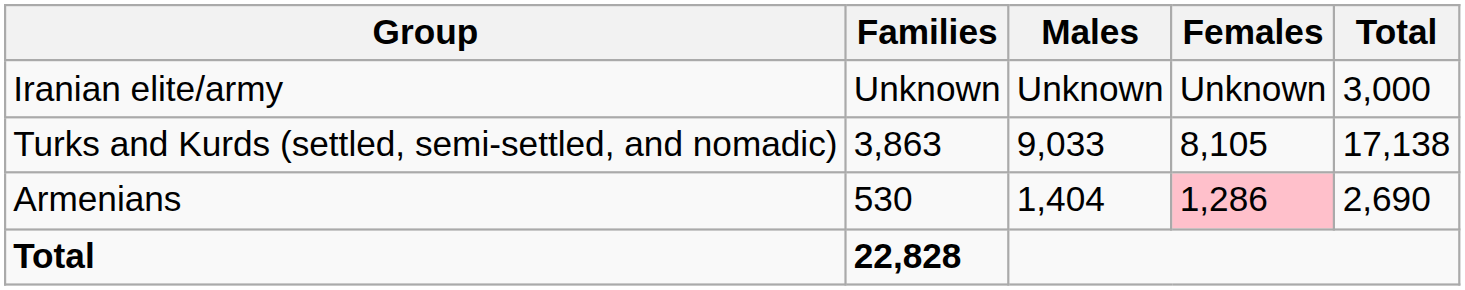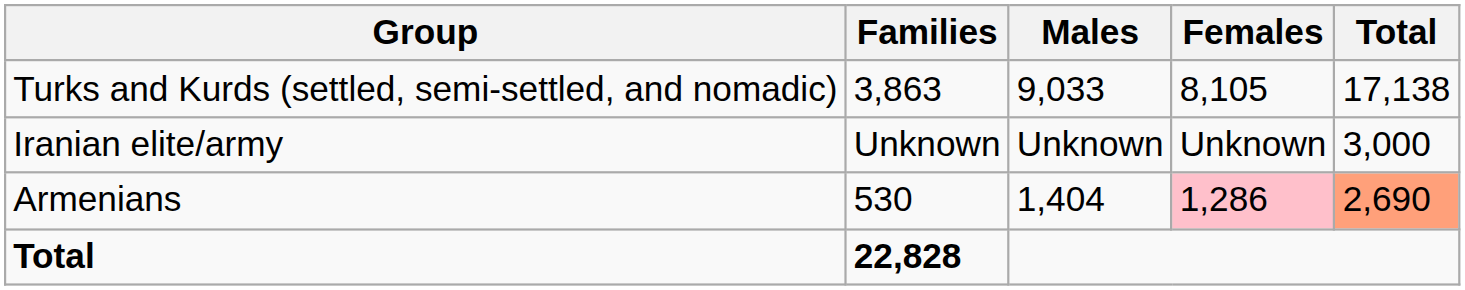rows swapped: Iranian elite/army <-> Turks and Kurds (settled, semi-settled, and nomadic)
Armenians | Total: no background -> lightsalmon background
